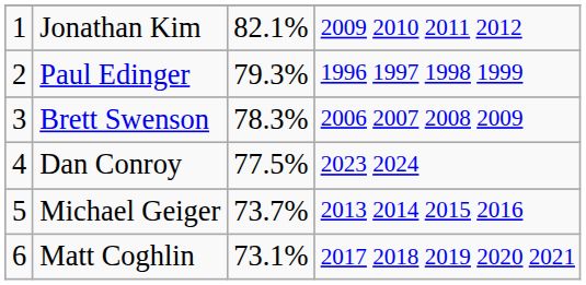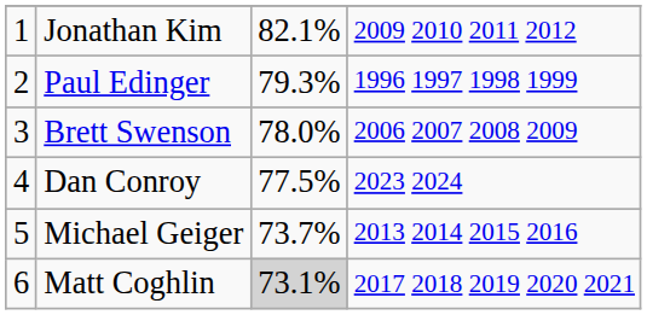Brett Swenson | column 3: 78.3% -> 78.0%
Matt Coghlin | column 3: no background -> lightgrey background
